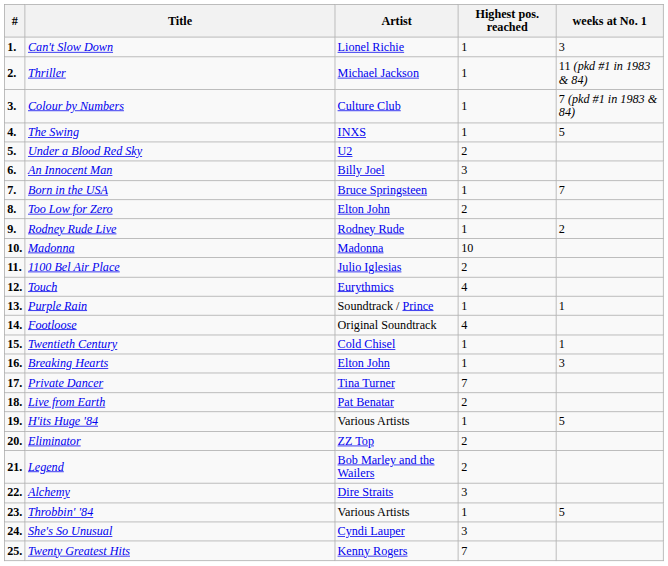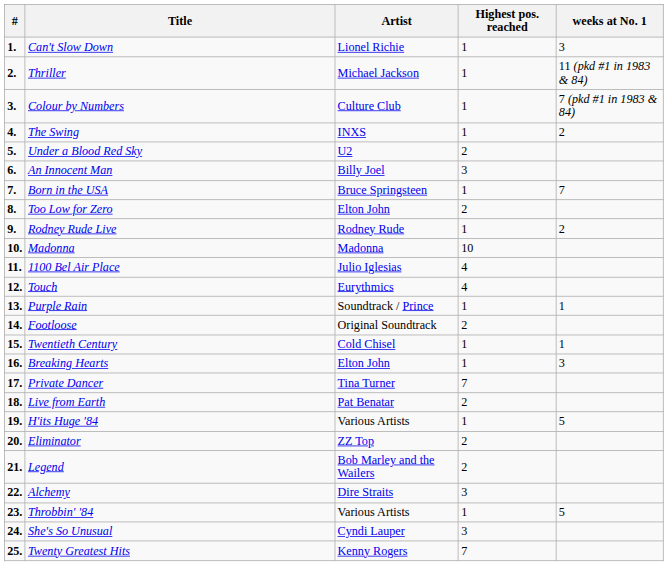The Swing | weeks at No. 1: 5 -> 2
1100 Bel Air Place | Highest pos. reached: 2 -> 4
Footloose | Highest pos. reached: 4 -> 2
